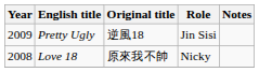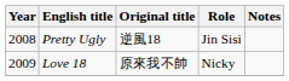Pretty Ugly | Year: 2009 -> 2008
Love 18 | Year: 2008 -> 2009
